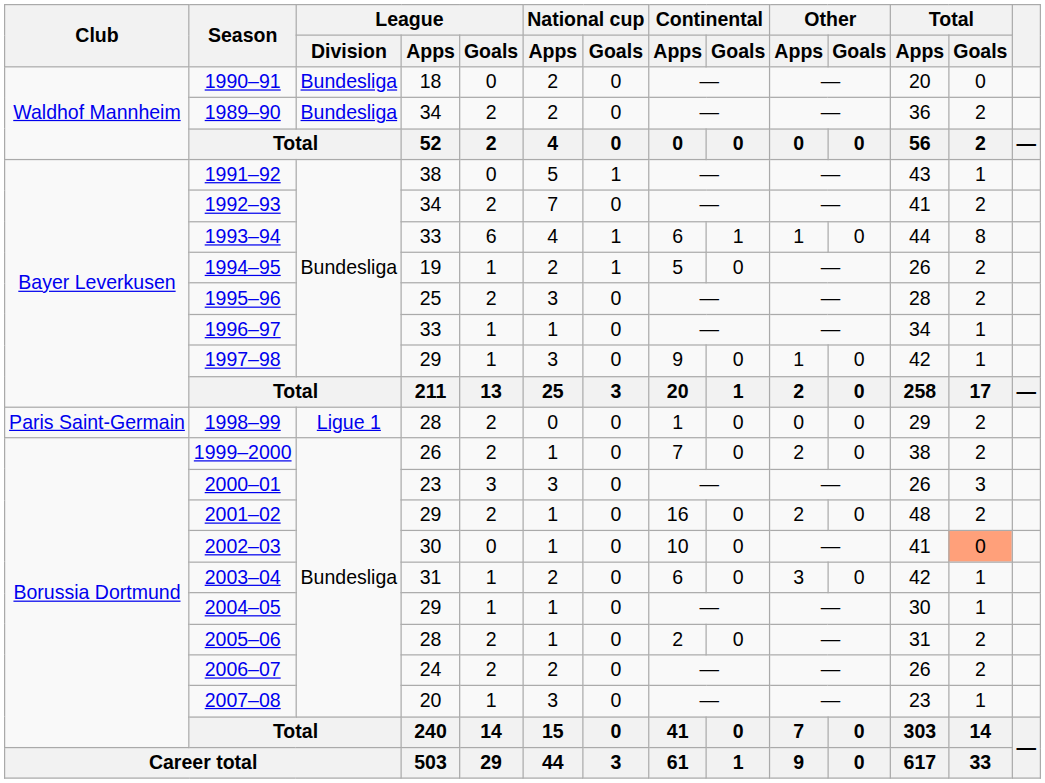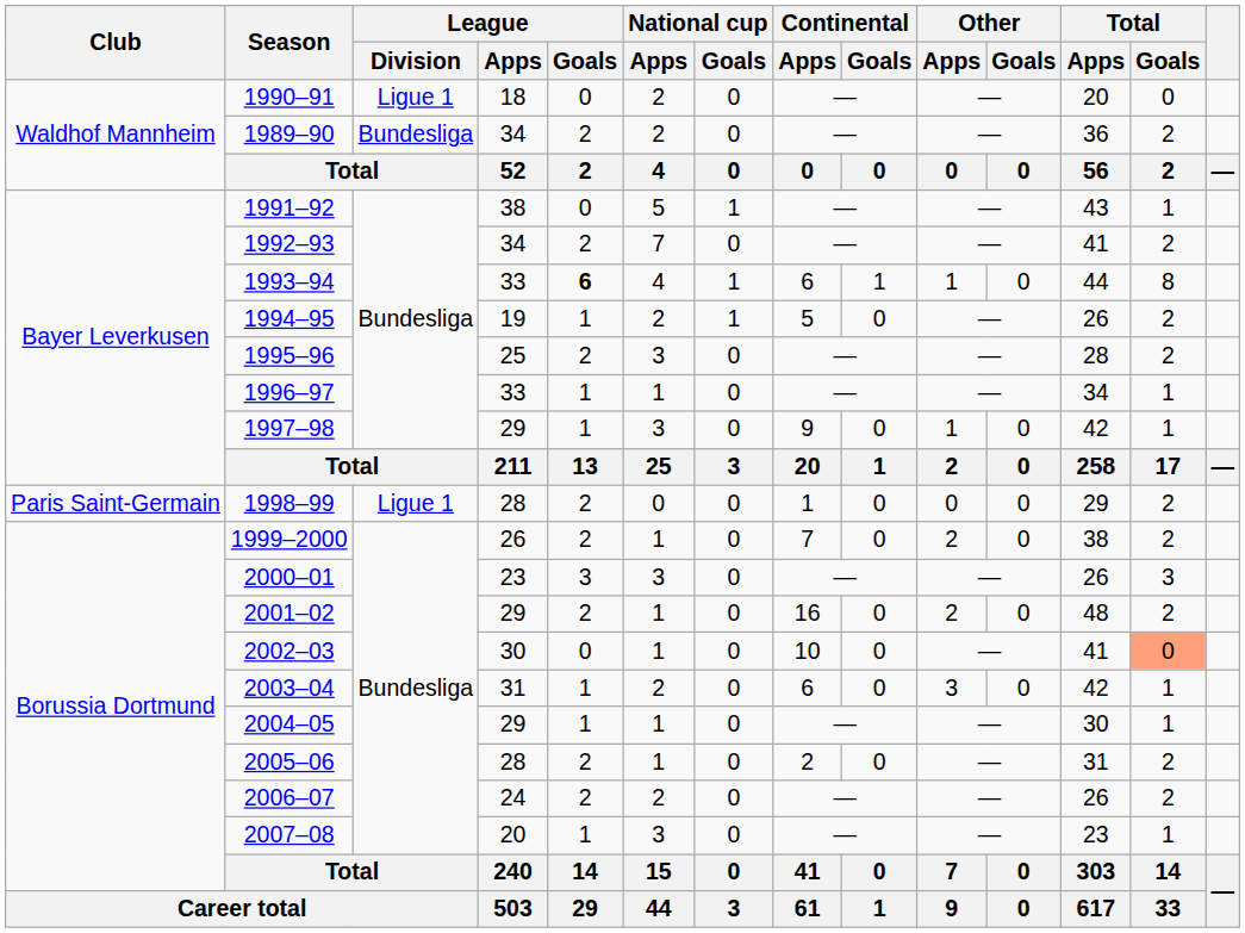1990–91 | League / Division: Bundesliga -> Ligue 1
1993–94 | League / Goals: normal -> bold
